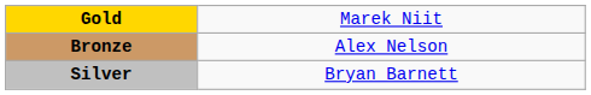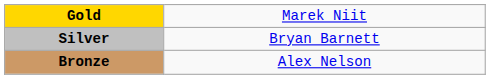rows swapped: Silver <-> Bronze
